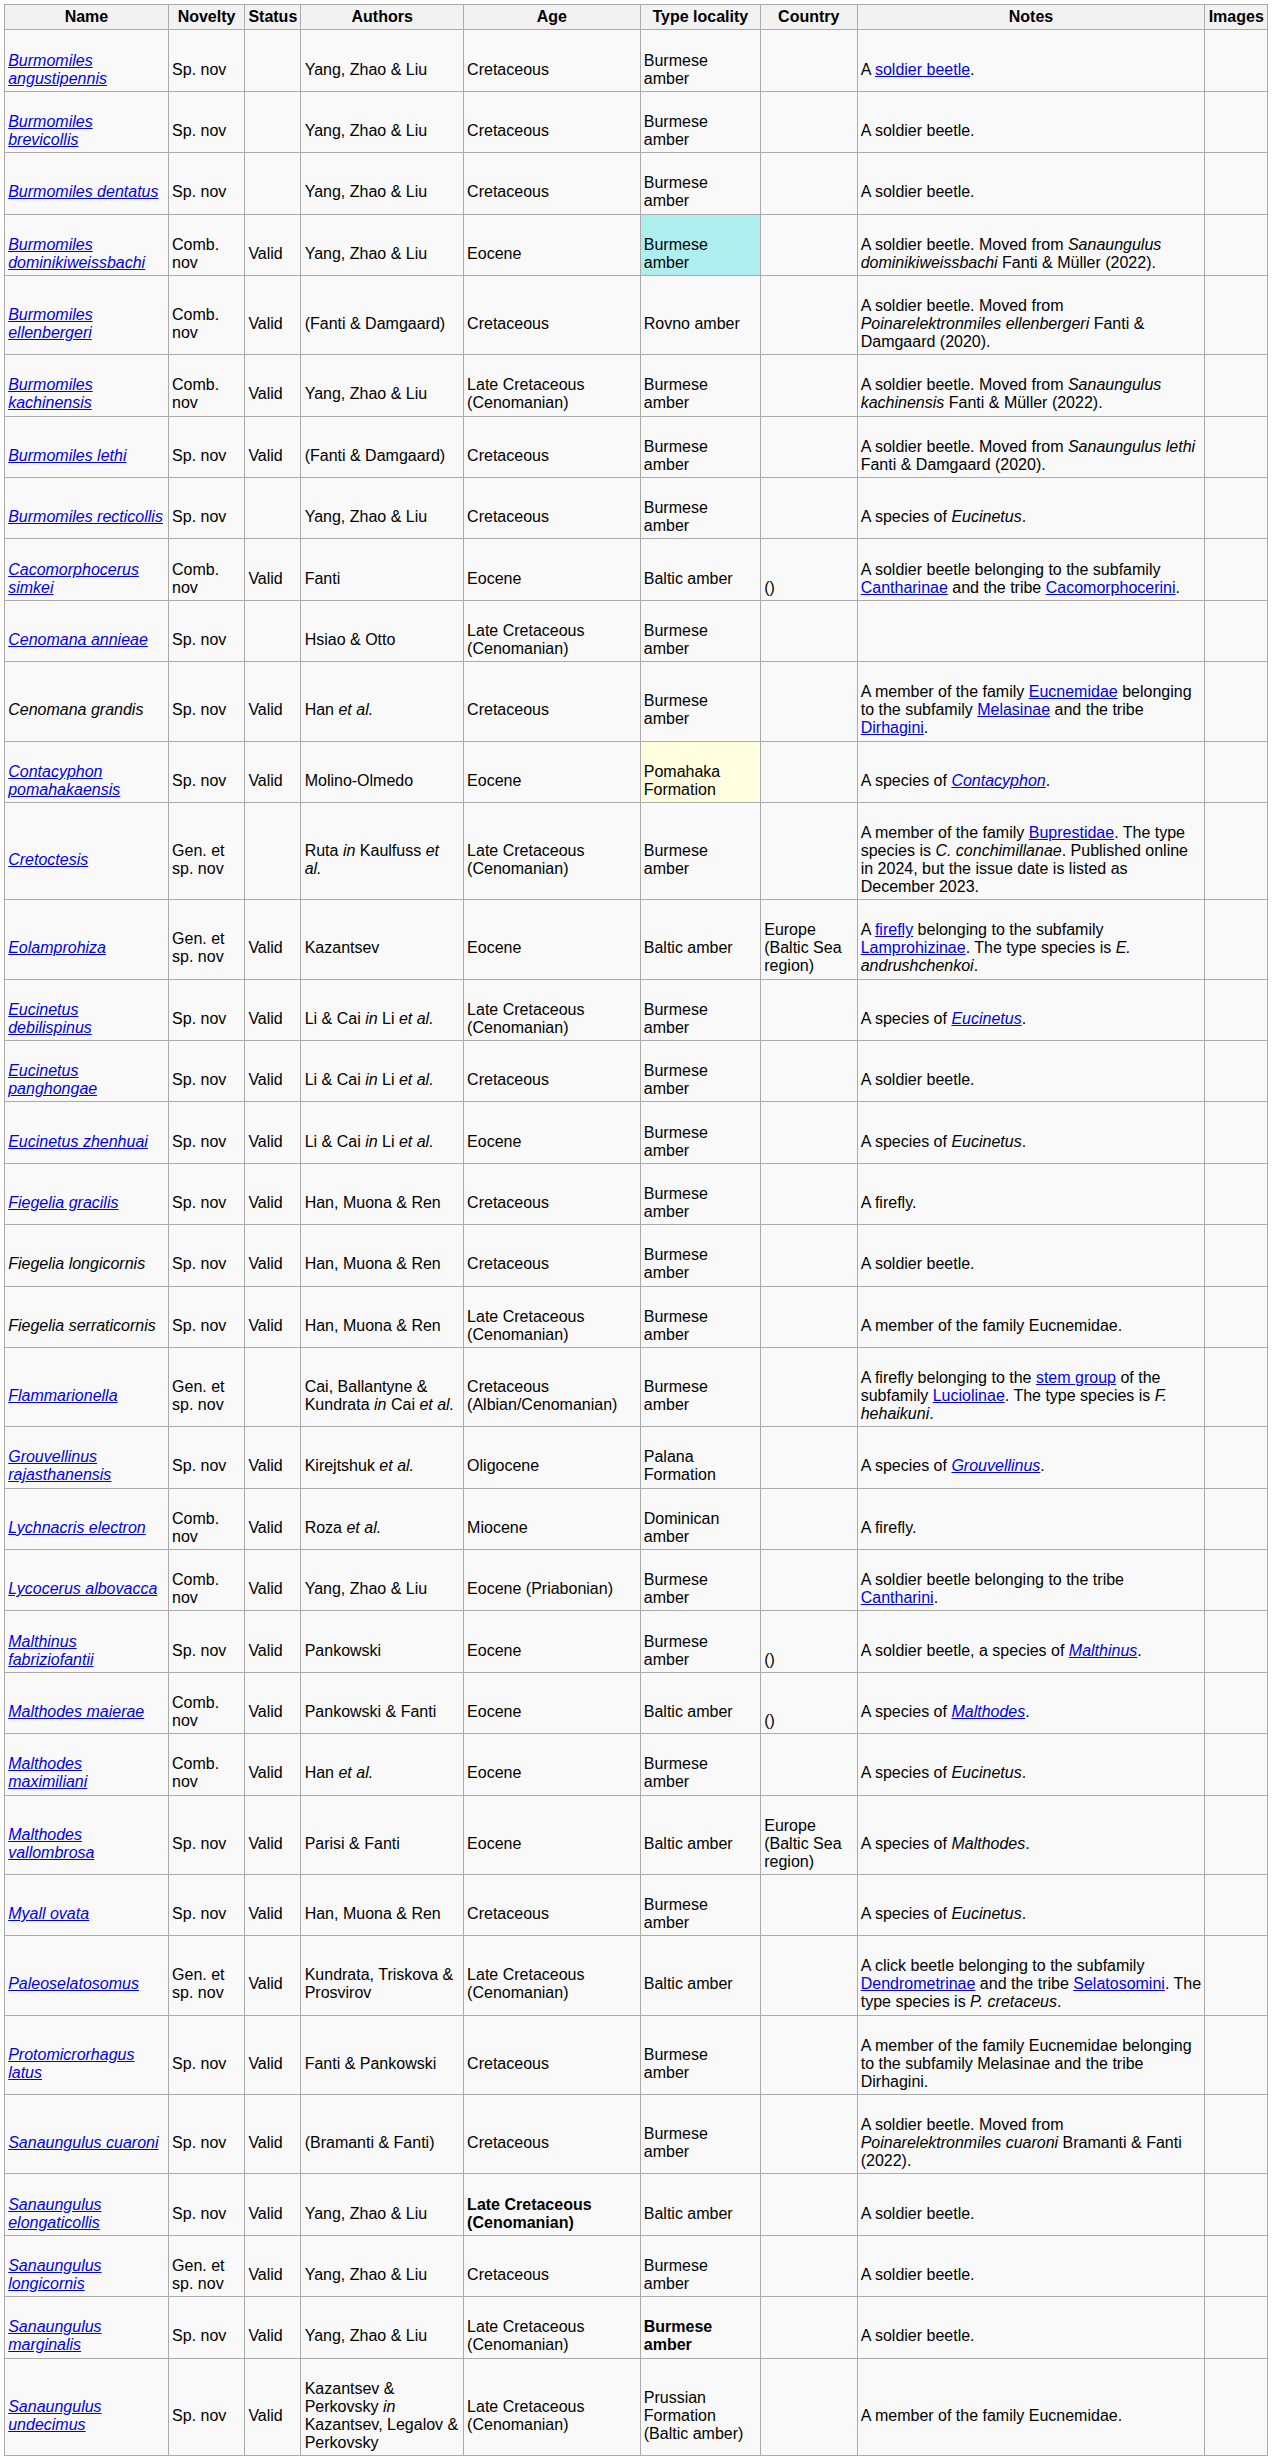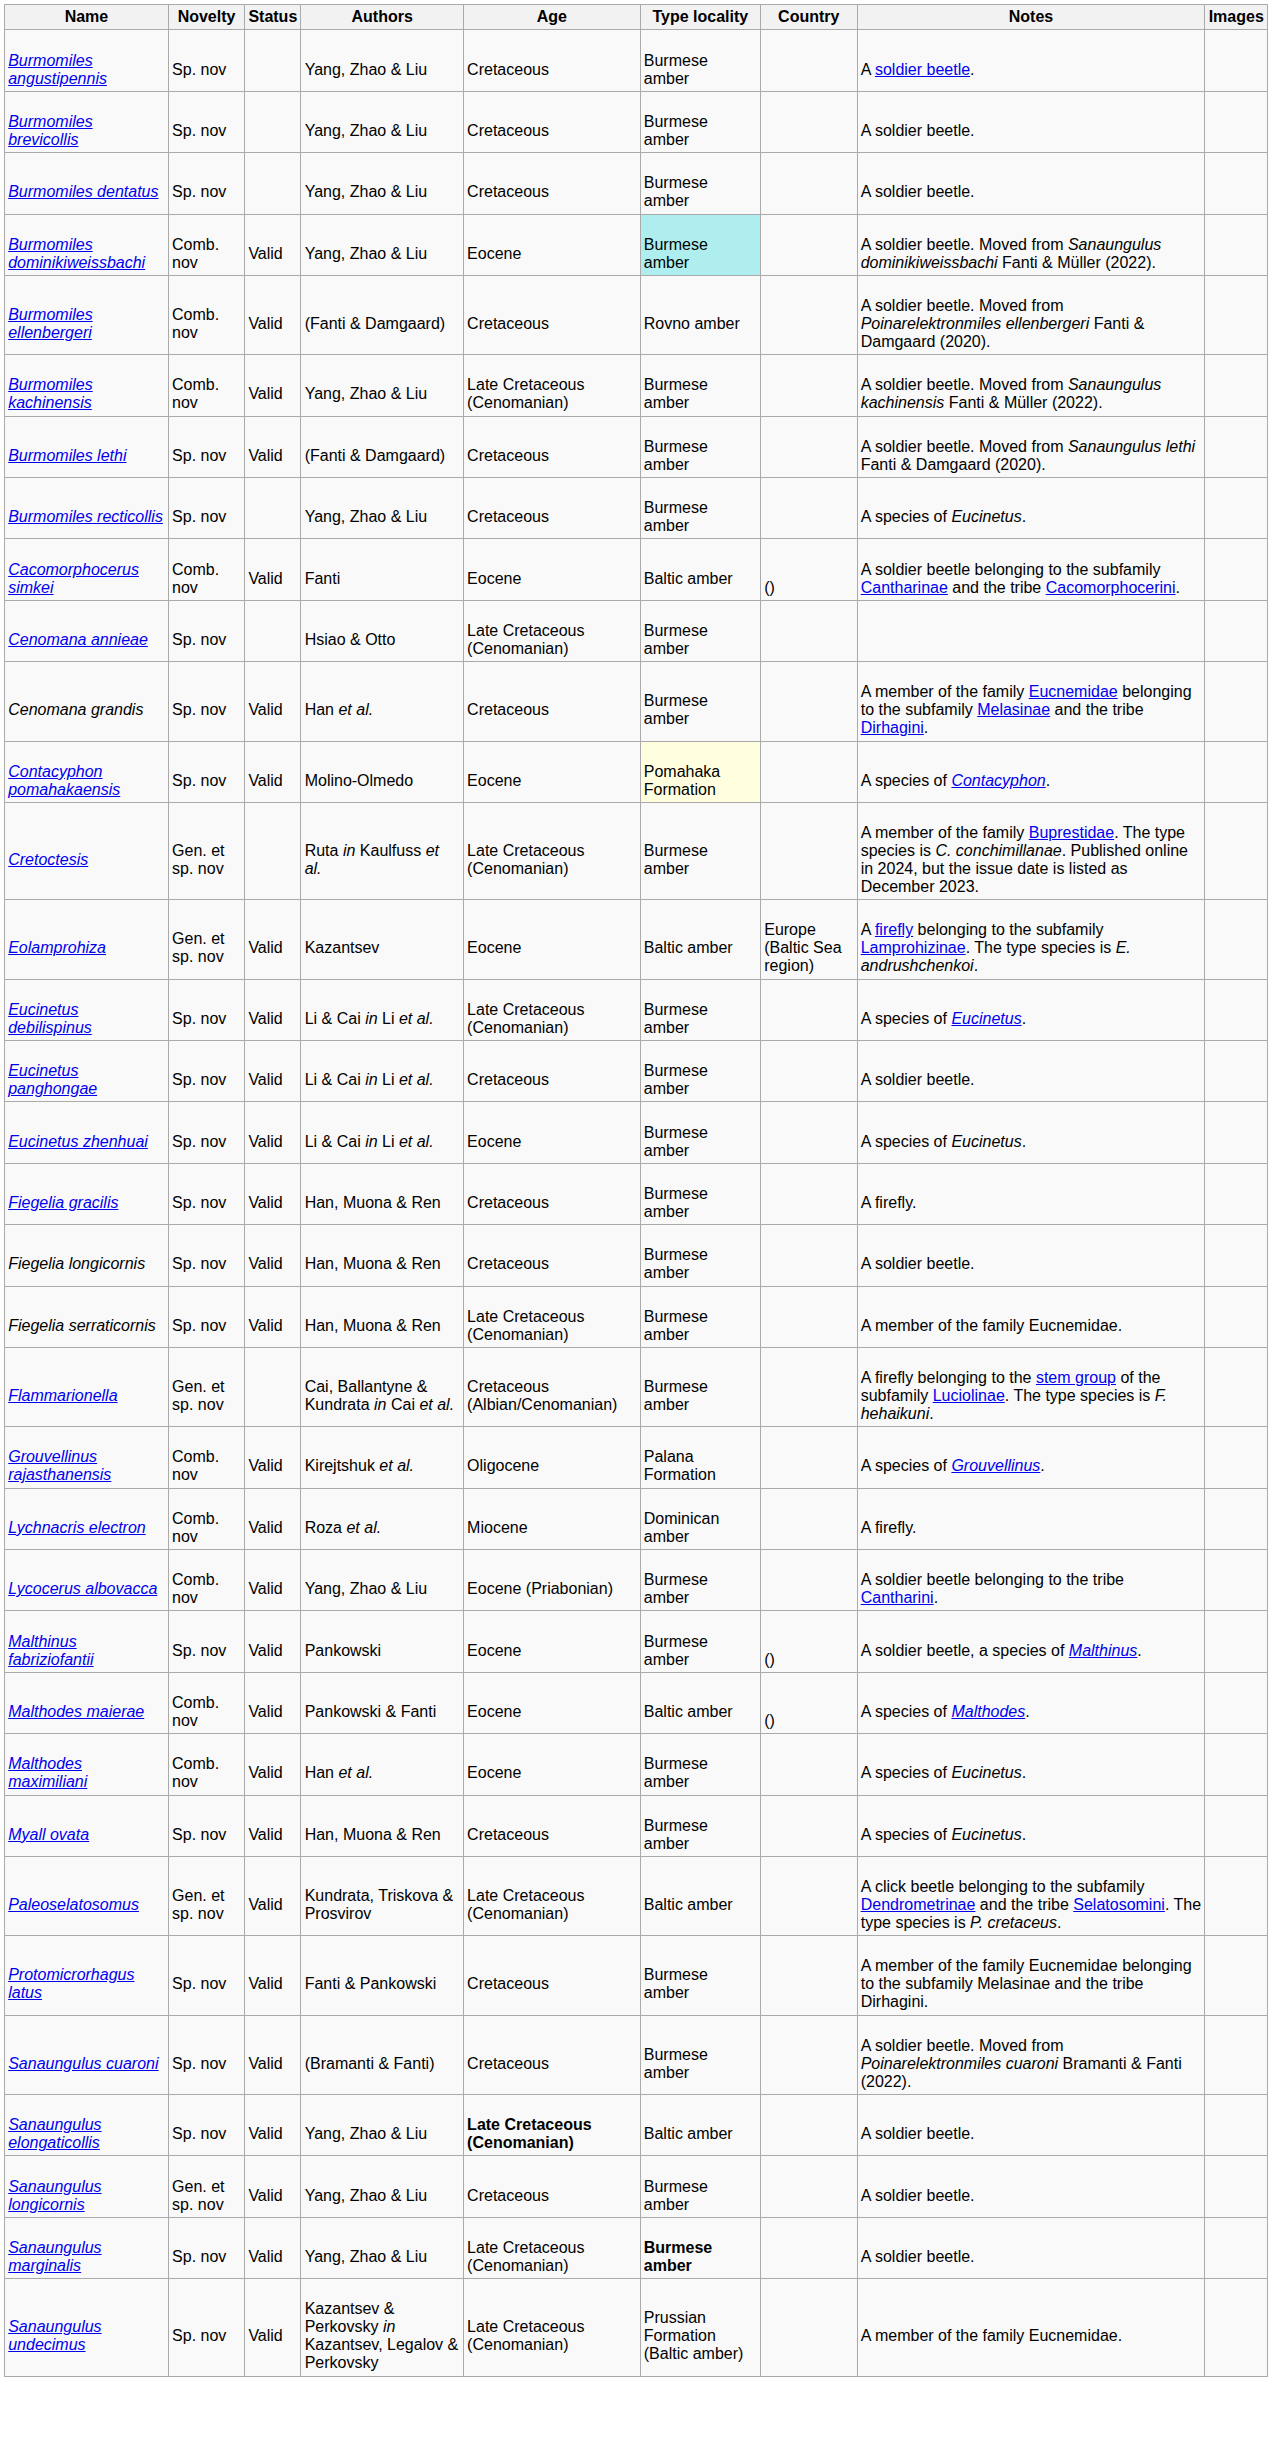Grouvellinus rajasthanensis | Novelty: Sp. nov -> Comb. nov
- row: Malthodes vallombrosa | Sp. nov | Valid | Parisi & Fanti | Eocene | Baltic amber | Europe (Baltic Sea region) | A species of Malthodes.
